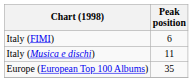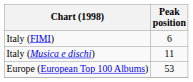Europe (European Top 100 Albums) | Peak position: 35 -> 53
